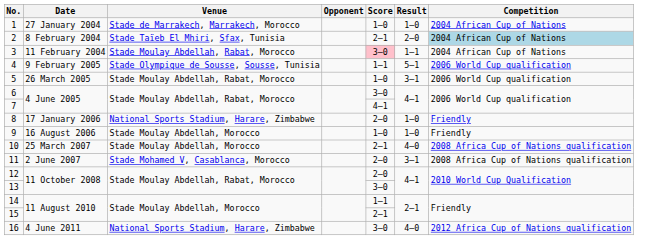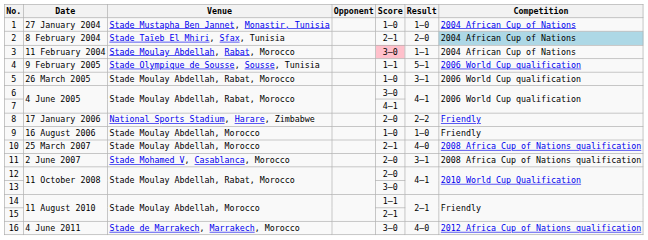1 | Venue: Stade de Marrakech, Marrakech, Morocco -> Stade Mustapha Ben Jannet, Monastir, Tunisia
8 | Result: 1–0 -> 2–2
16 | Venue: National Sports Stadium, Harare, Zimbabwe -> Stade de Marrakech, Marrakech, Morocco
